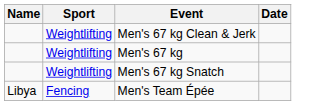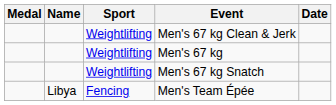+ column: Medal
